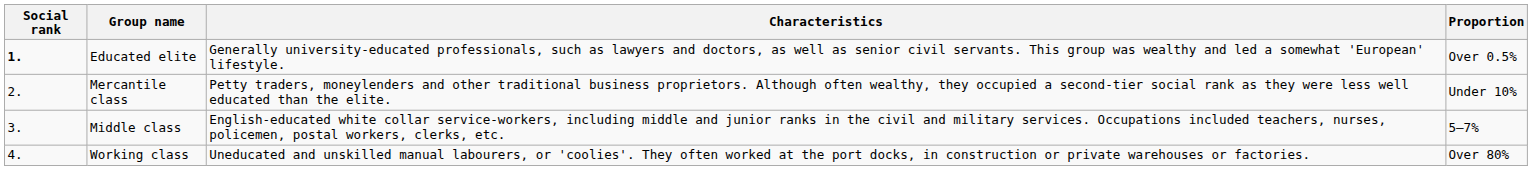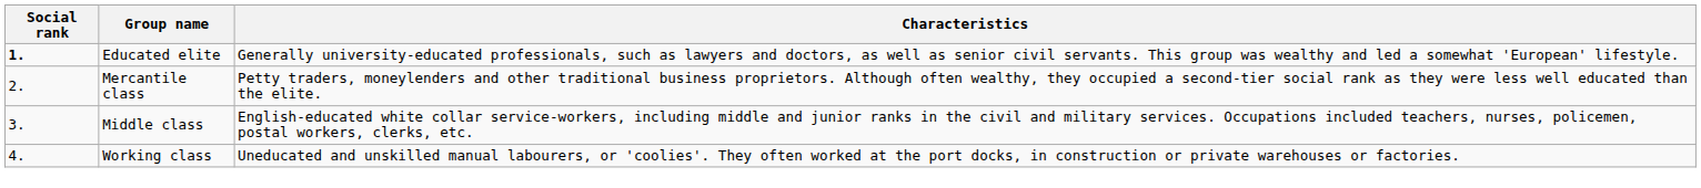- column: Proportion | Over 0.5% | Under 10% | 5–7% | Over 80%
